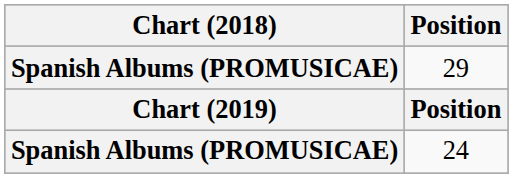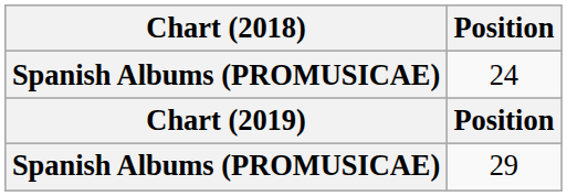rows swapped: 24 <-> 29
